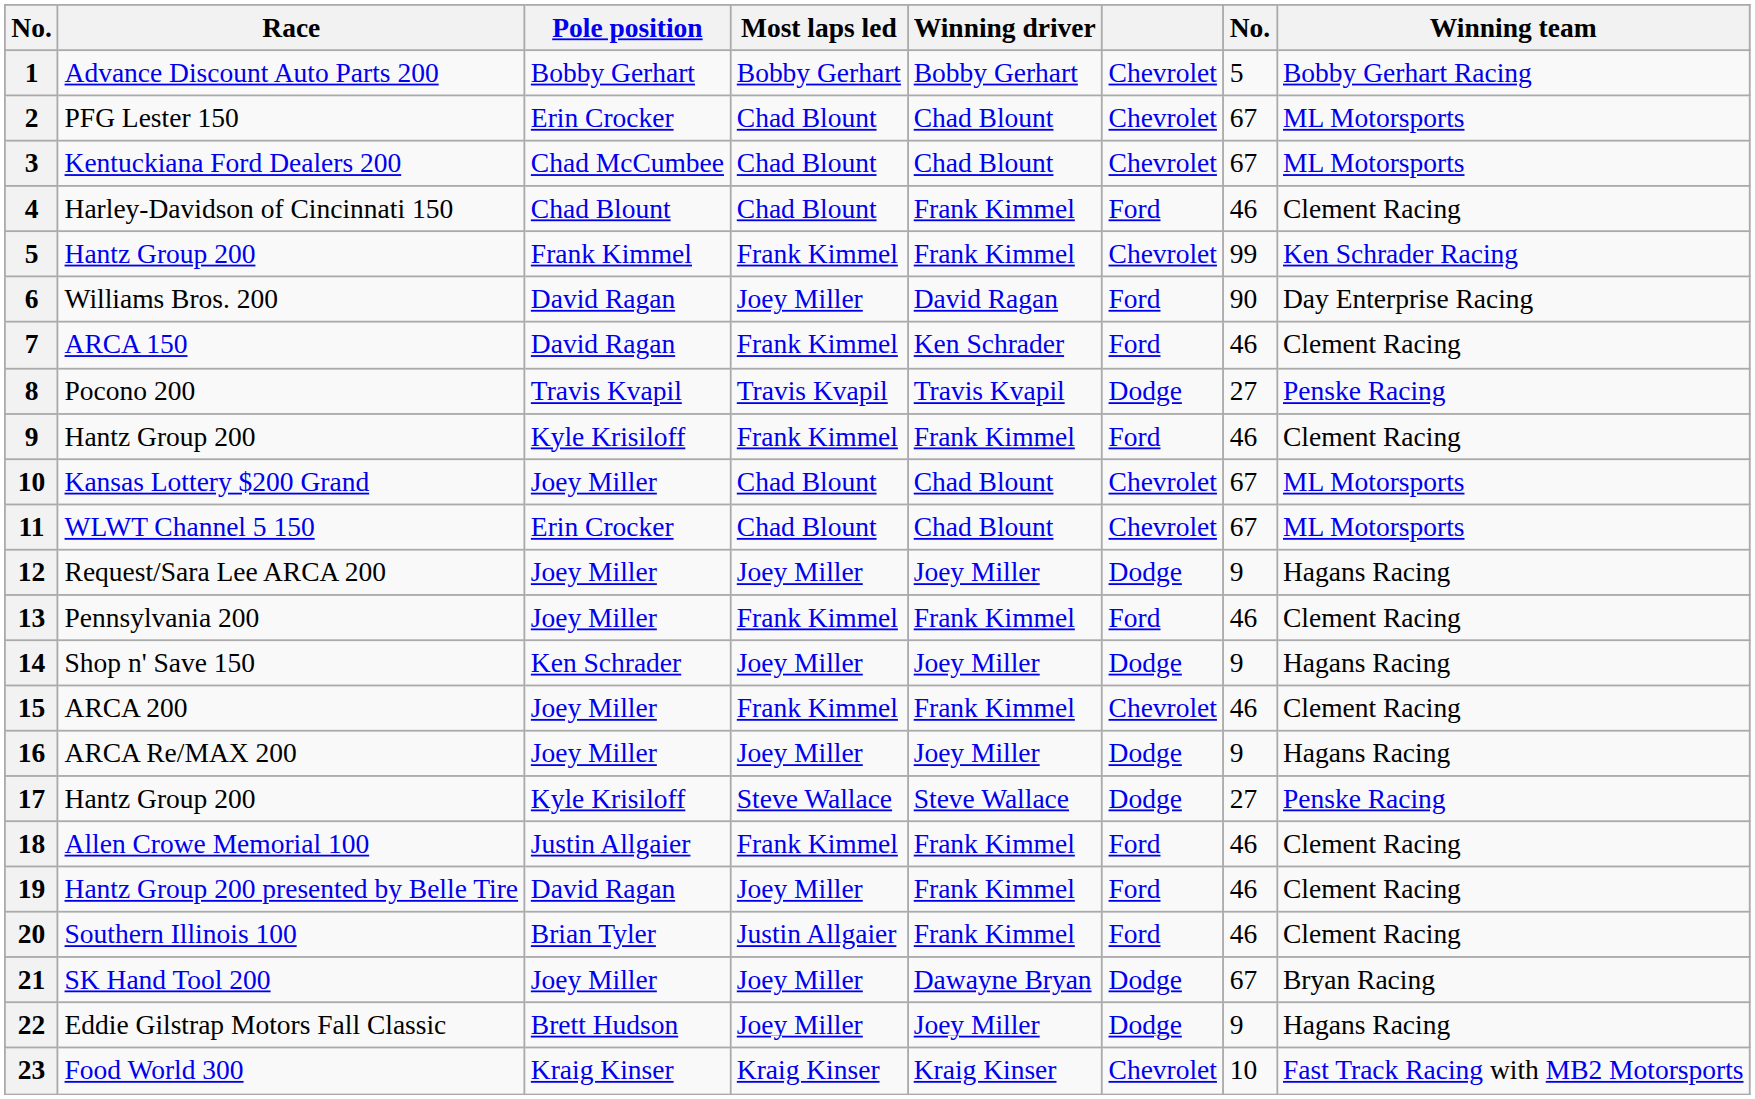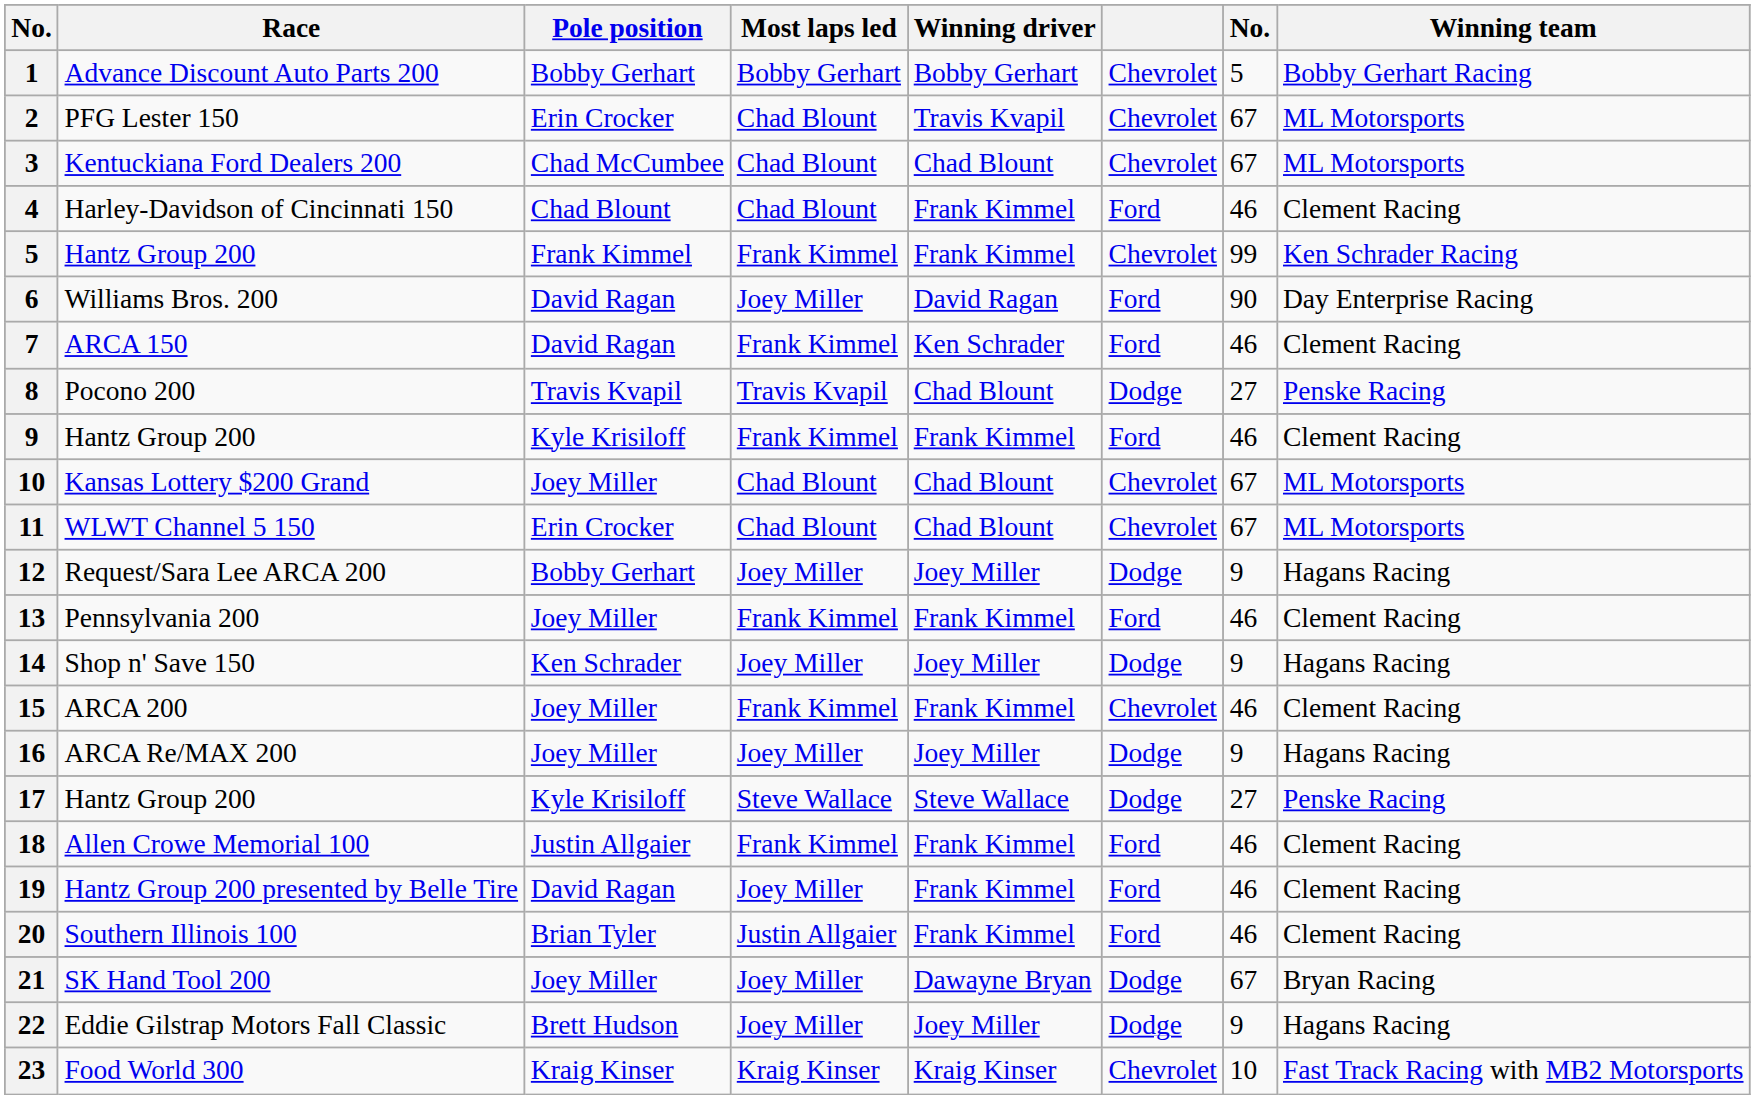PFG Lester 150 | Winning driver: Chad Blount -> Travis Kvapil
Pocono 200 | Winning driver: Travis Kvapil -> Chad Blount
Request/Sara Lee ARCA 200 | Pole position: Joey Miller -> Bobby Gerhart
